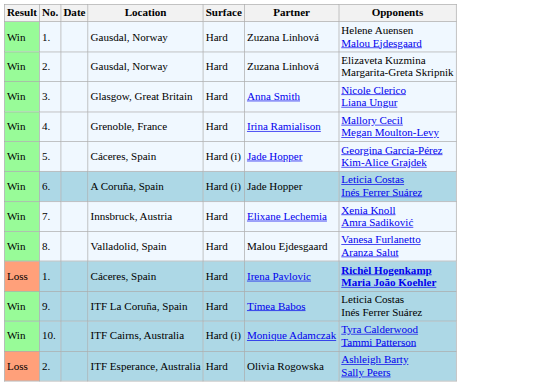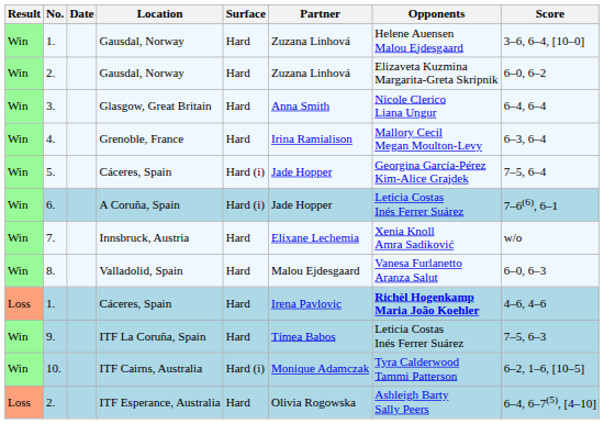+ column: Score | 3–6, 6–4, [10–0] | 6–0, 6–2 | 6–4, 6–4 | 6–3, 6–4 | 7–5, 6–4 | 7–6(6), 6–1 | w/o | 6–0, 6–3 | 4–6, 4–6 | 7–5, 6–3 | 6–2, 1–6, [10–5] | 6–4, 6–7(5), [4–10]
